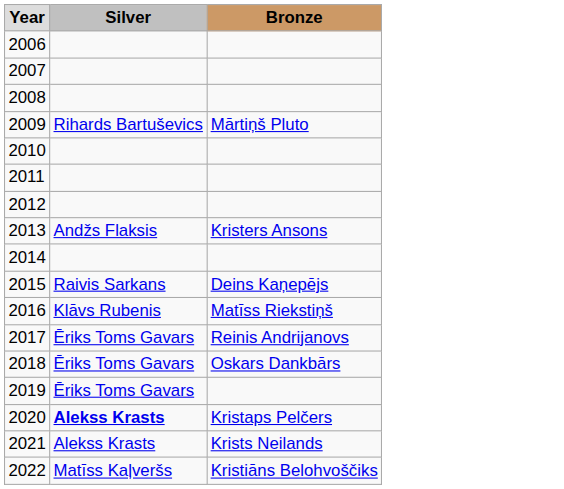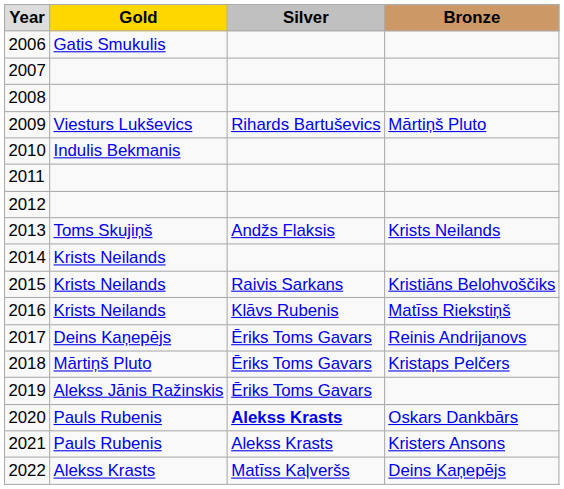+ column: Gold | Gatis Smukulis | Viesturs Lukševics | Indulis Bekmanis | Toms Skujiņš | Krists Neilands | Krists Neilands | Krists Neilands | Deins Kaņepējs | Mārtiņš Pluto | Alekss Jānis Ražinskis | Pauls Rubenis | Pauls Rubenis | Alekss Krasts
2013 | Bronze: Kristers Ansons -> Krists Neilands
2015 | Bronze: Deins Kaņepējs -> Kristiāns Belohvoščiks
2018 | Bronze: Oskars Dankbārs -> Kristaps Pelčers
2020 | Bronze: Kristaps Pelčers -> Oskars Dankbārs
2021 | Bronze: Krists Neilands -> Kristers Ansons
2022 | Bronze: Kristiāns Belohvoščiks -> Deins Kaņepējs
